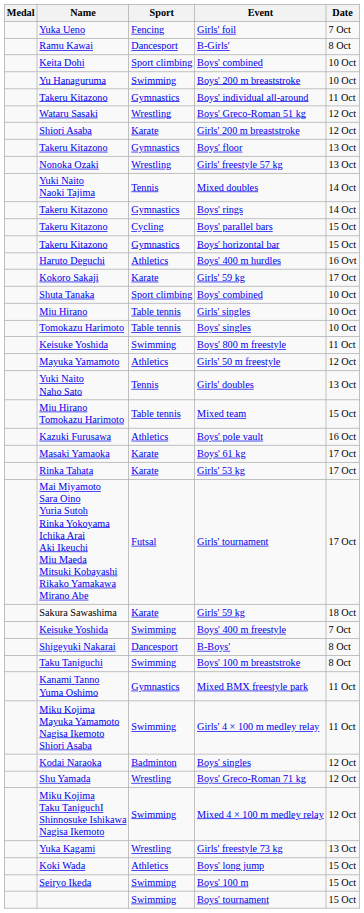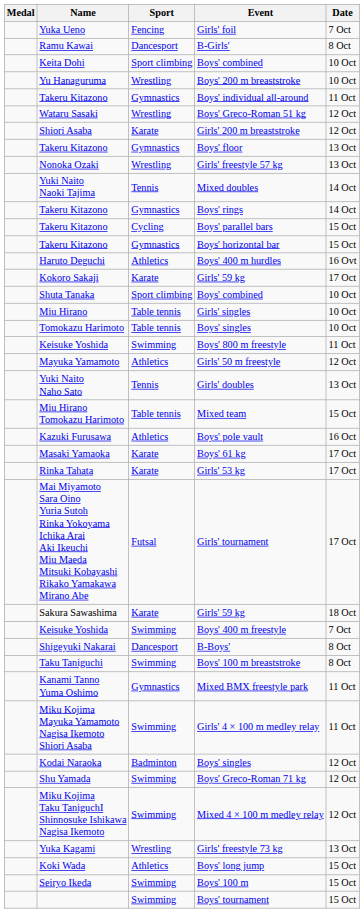Boys' 200 m breaststroke | Sport: Swimming -> Wrestling
Boys' Greco-Roman 71 kg | Sport: Wrestling -> Swimming
